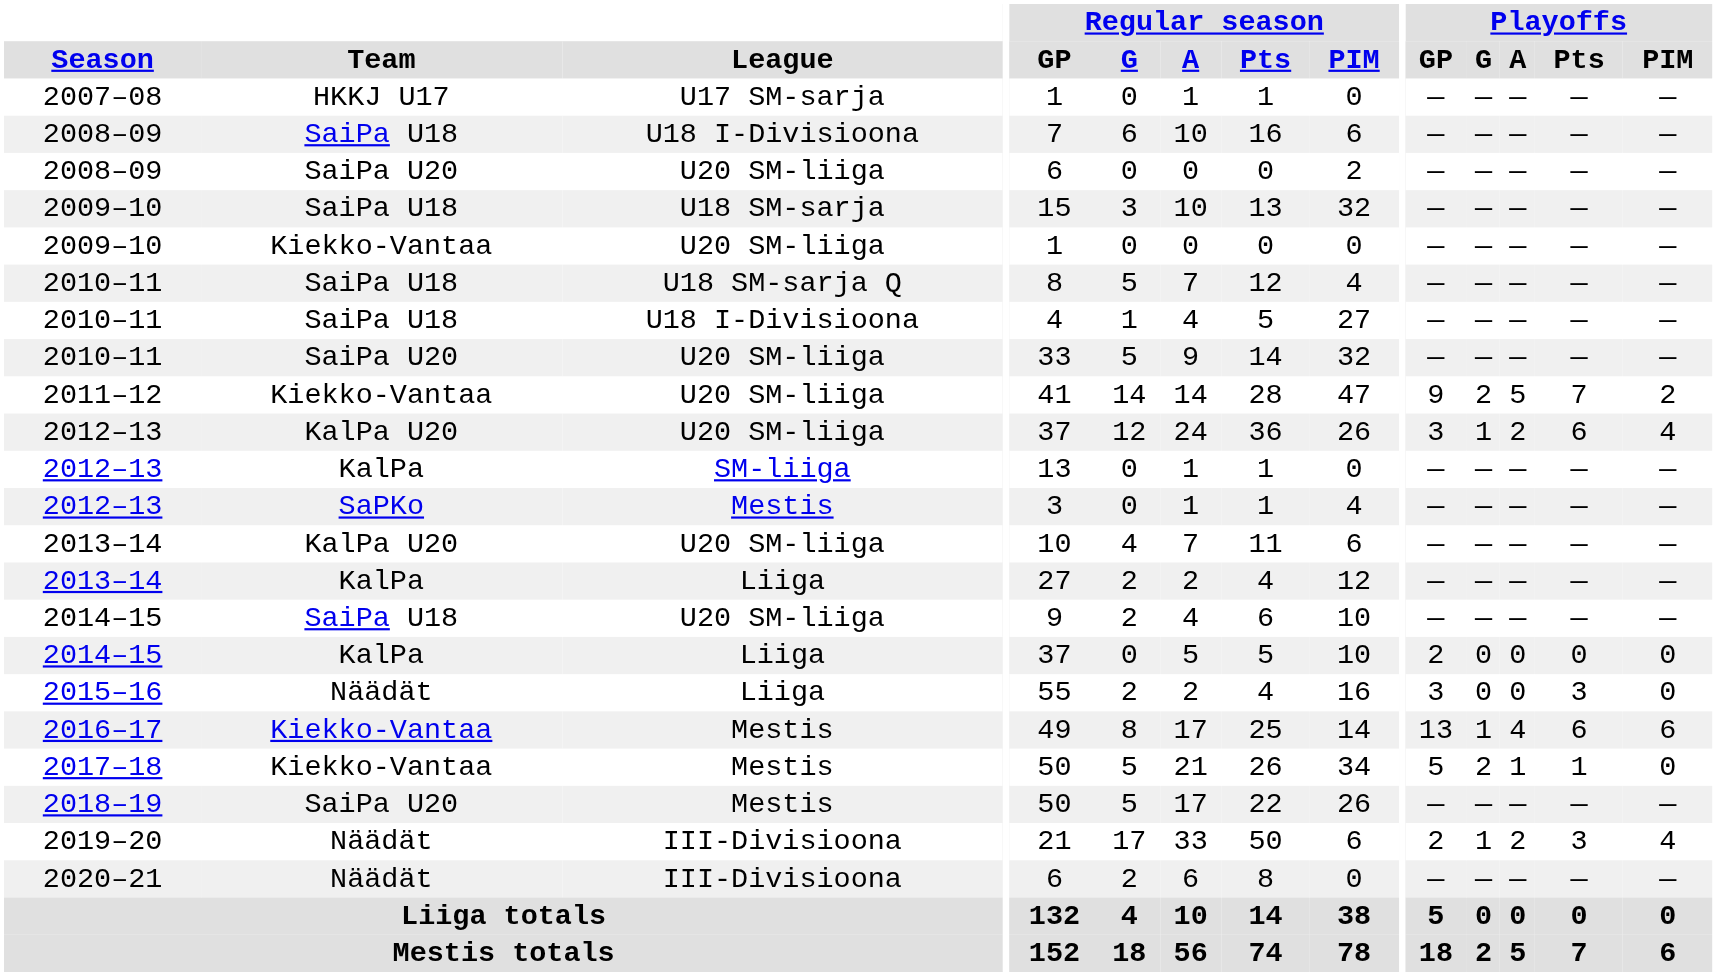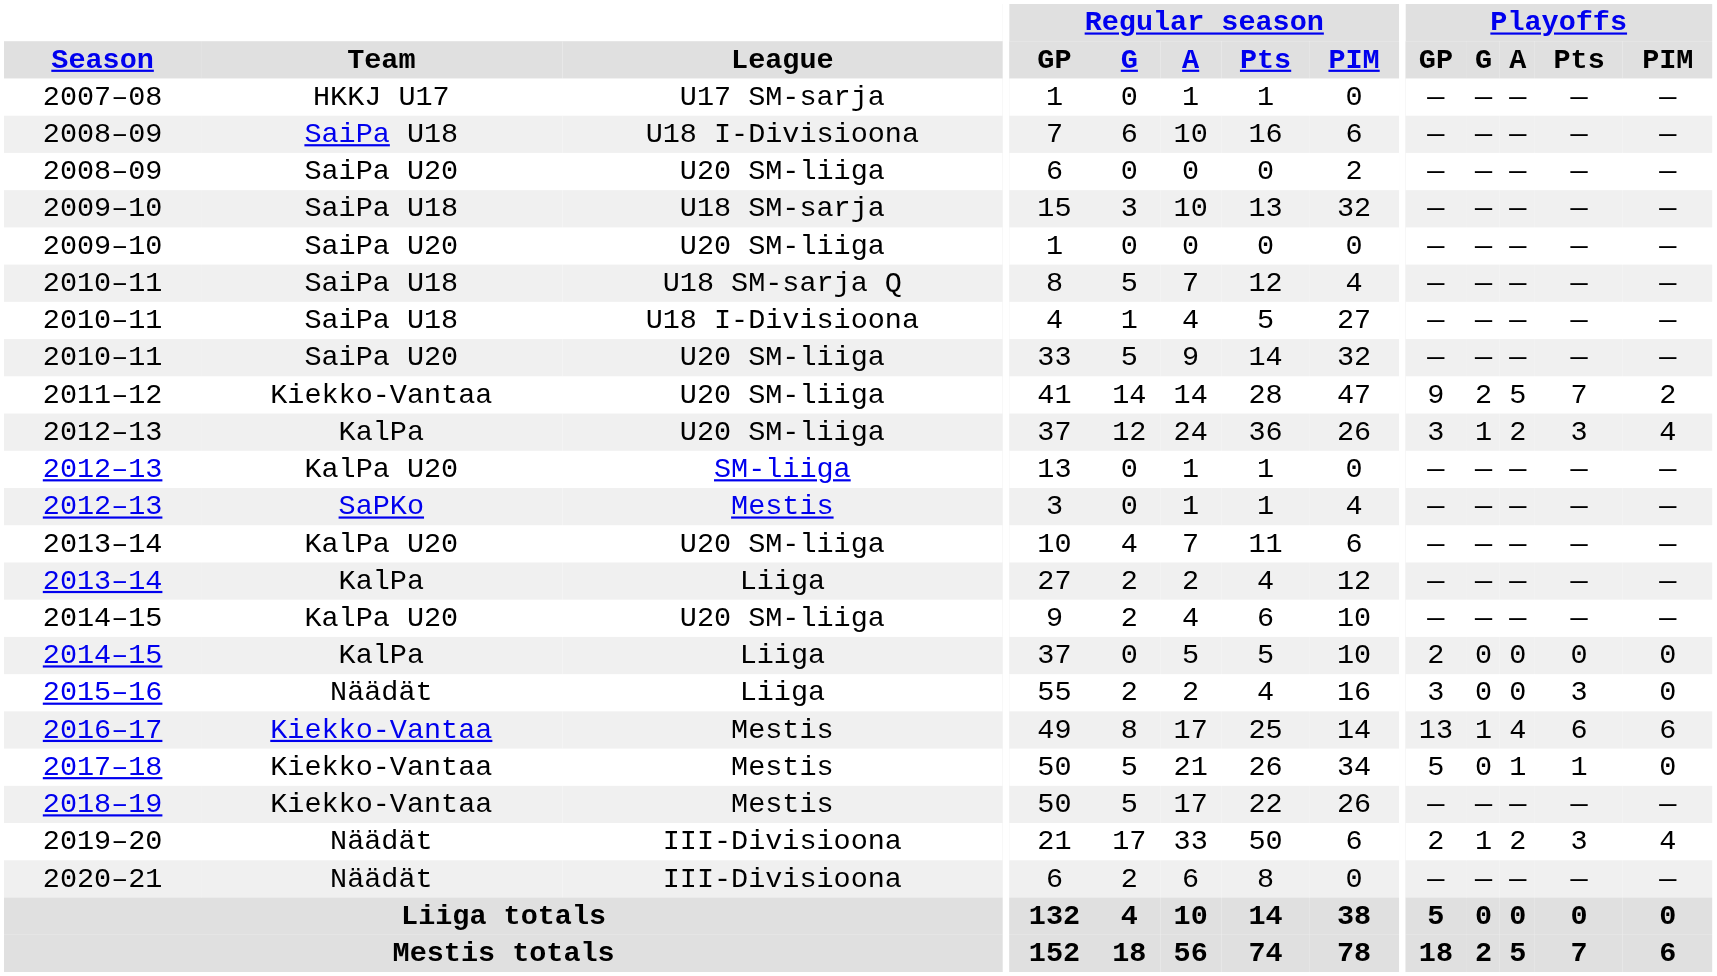2009–10 / U20 SM-liiga | Team: Kiekko-Vantaa -> SaiPa U20
2012–13 / U20 SM-liiga | Team: KalPa U20 -> KalPa
2012–13 / U20 SM-liiga | Playoffs / Pts: 6 -> 3
2012–13 / SM-liiga | Team: KalPa -> KalPa U20
2014–15 / U20 SM-liiga | Team: SaiPa U18 -> KalPa U20
2017–18 | Playoffs / G: 2 -> 0
2018–19 | Team: SaiPa U20 -> Kiekko-Vantaa
